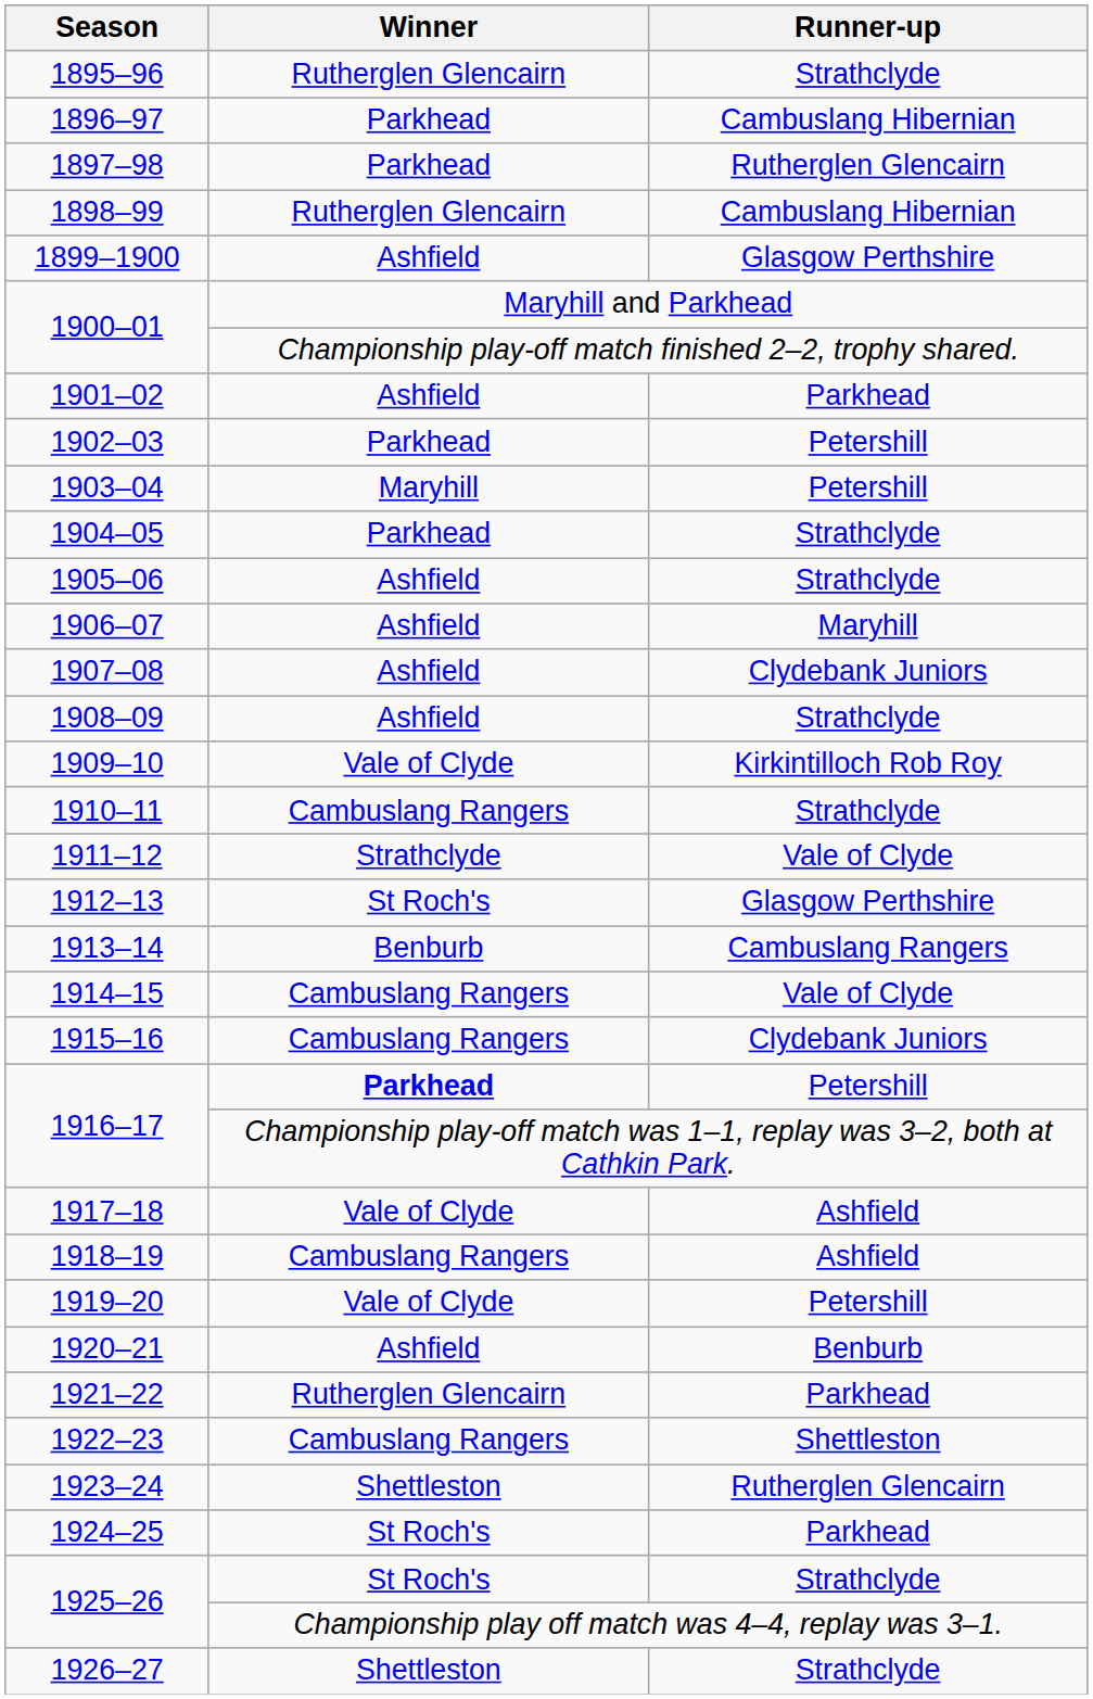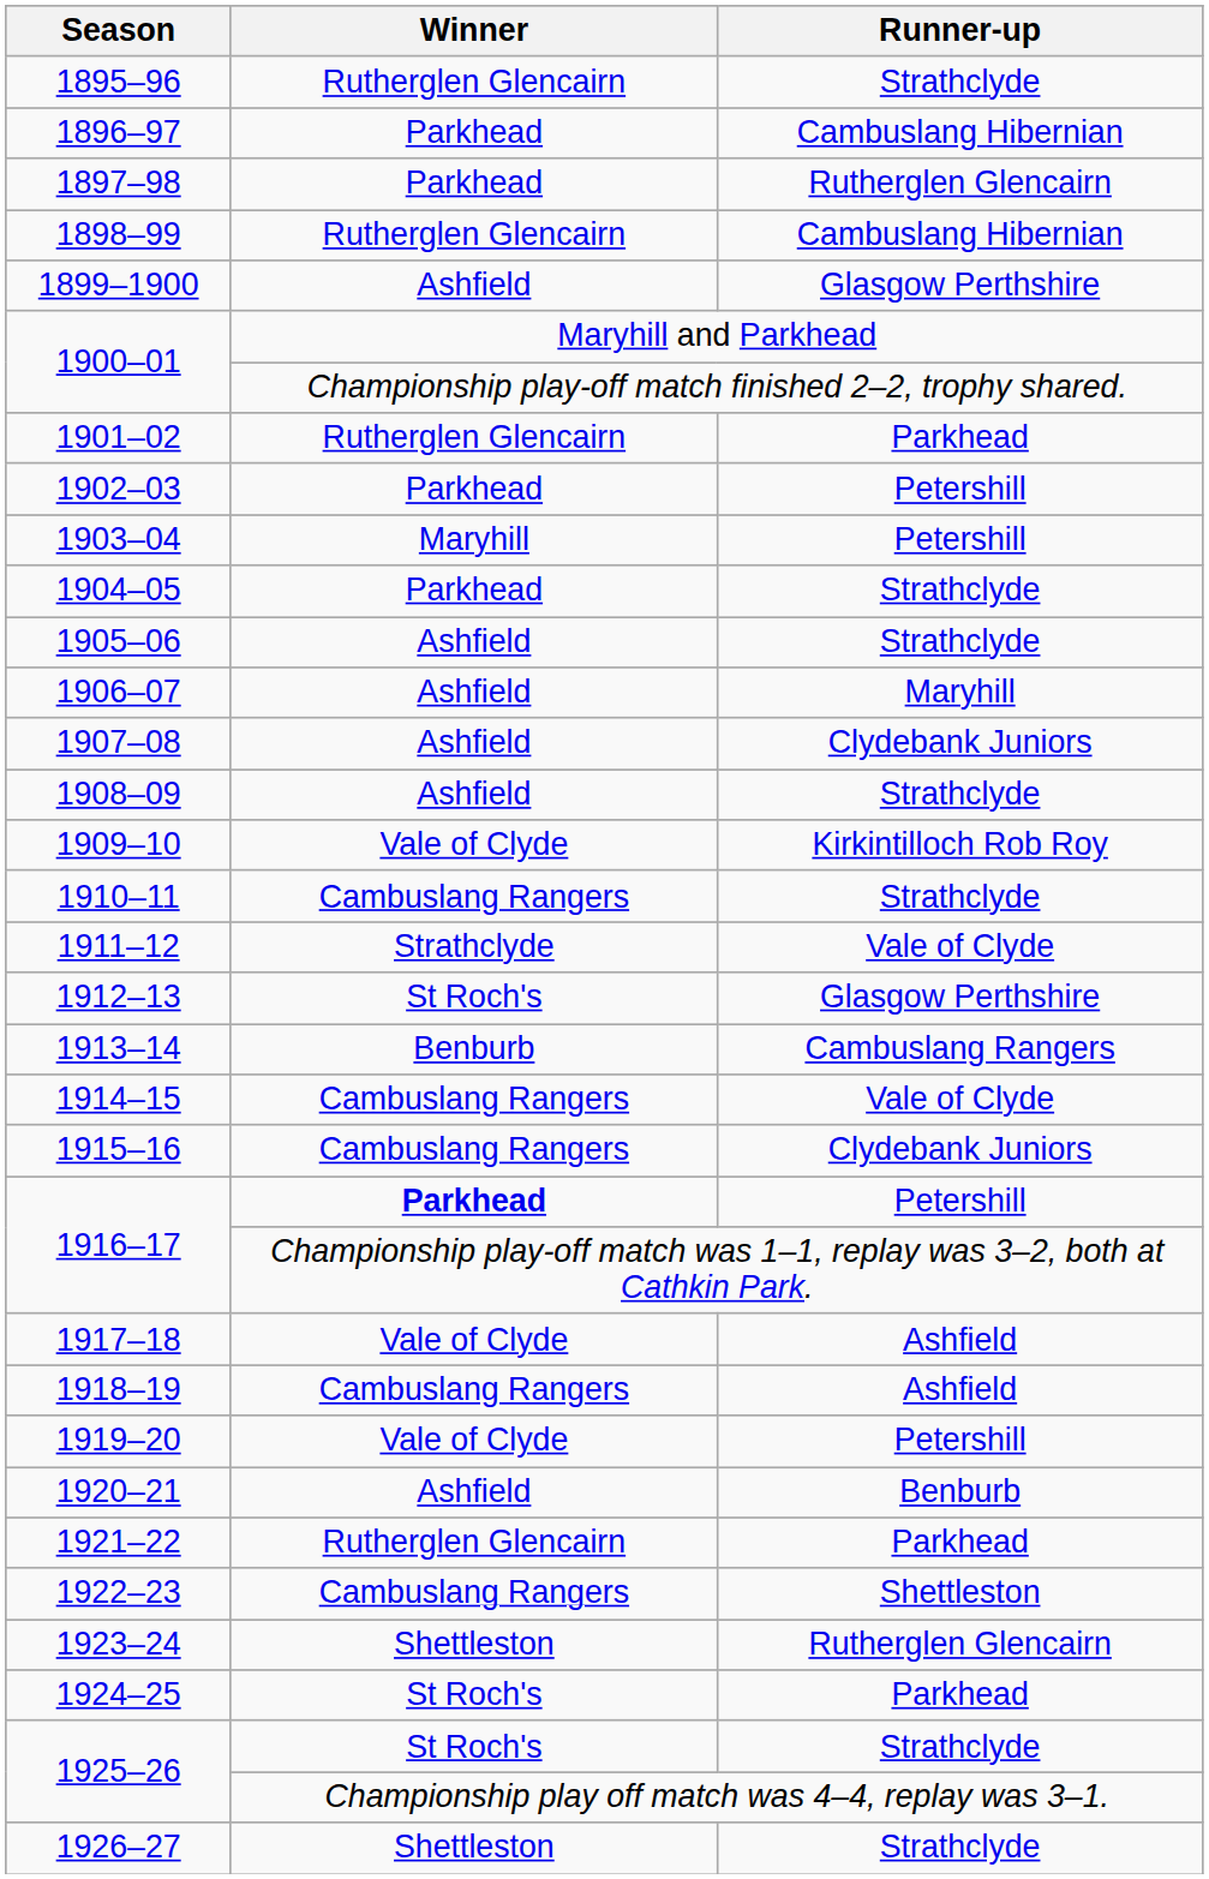1901–02 | Winner: Ashfield -> Rutherglen Glencairn
